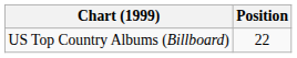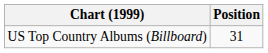US Top Country Albums (Billboard) | Position: 22 -> 31
